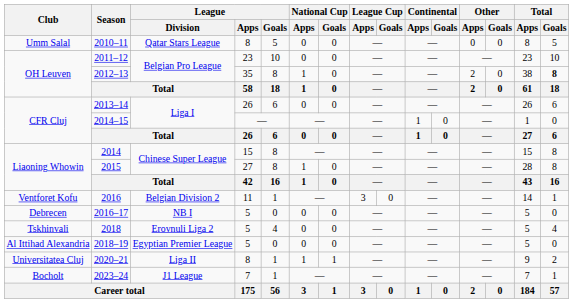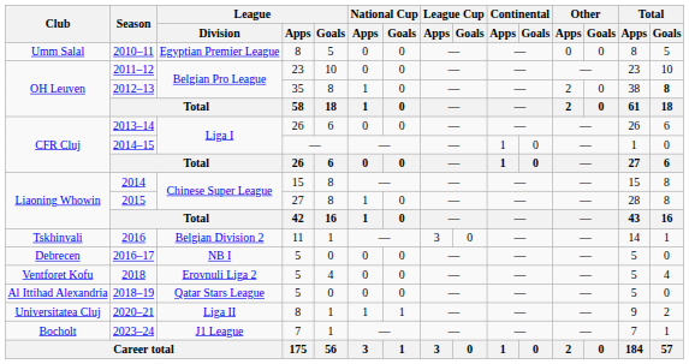2010–11 | League / Division: Qatar Stars League -> Egyptian Premier League
2016 | Club: Ventforet Kofu -> Tskhinvali
2018 | Club: Tskhinvali -> Ventforet Kofu
2018–19 | League / Division: Egyptian Premier League -> Qatar Stars League
